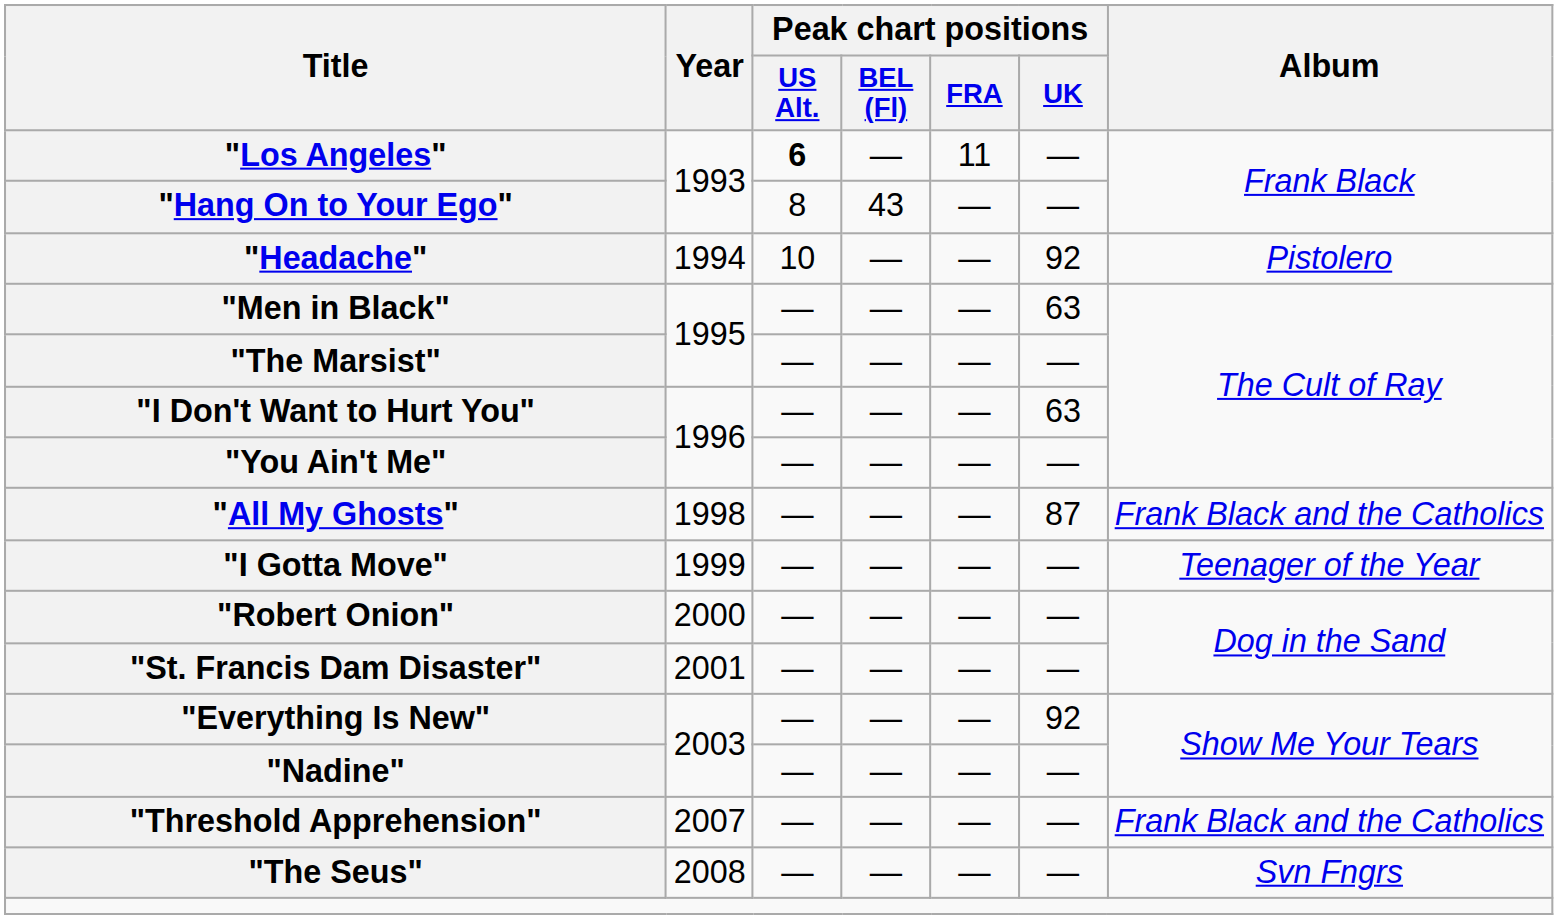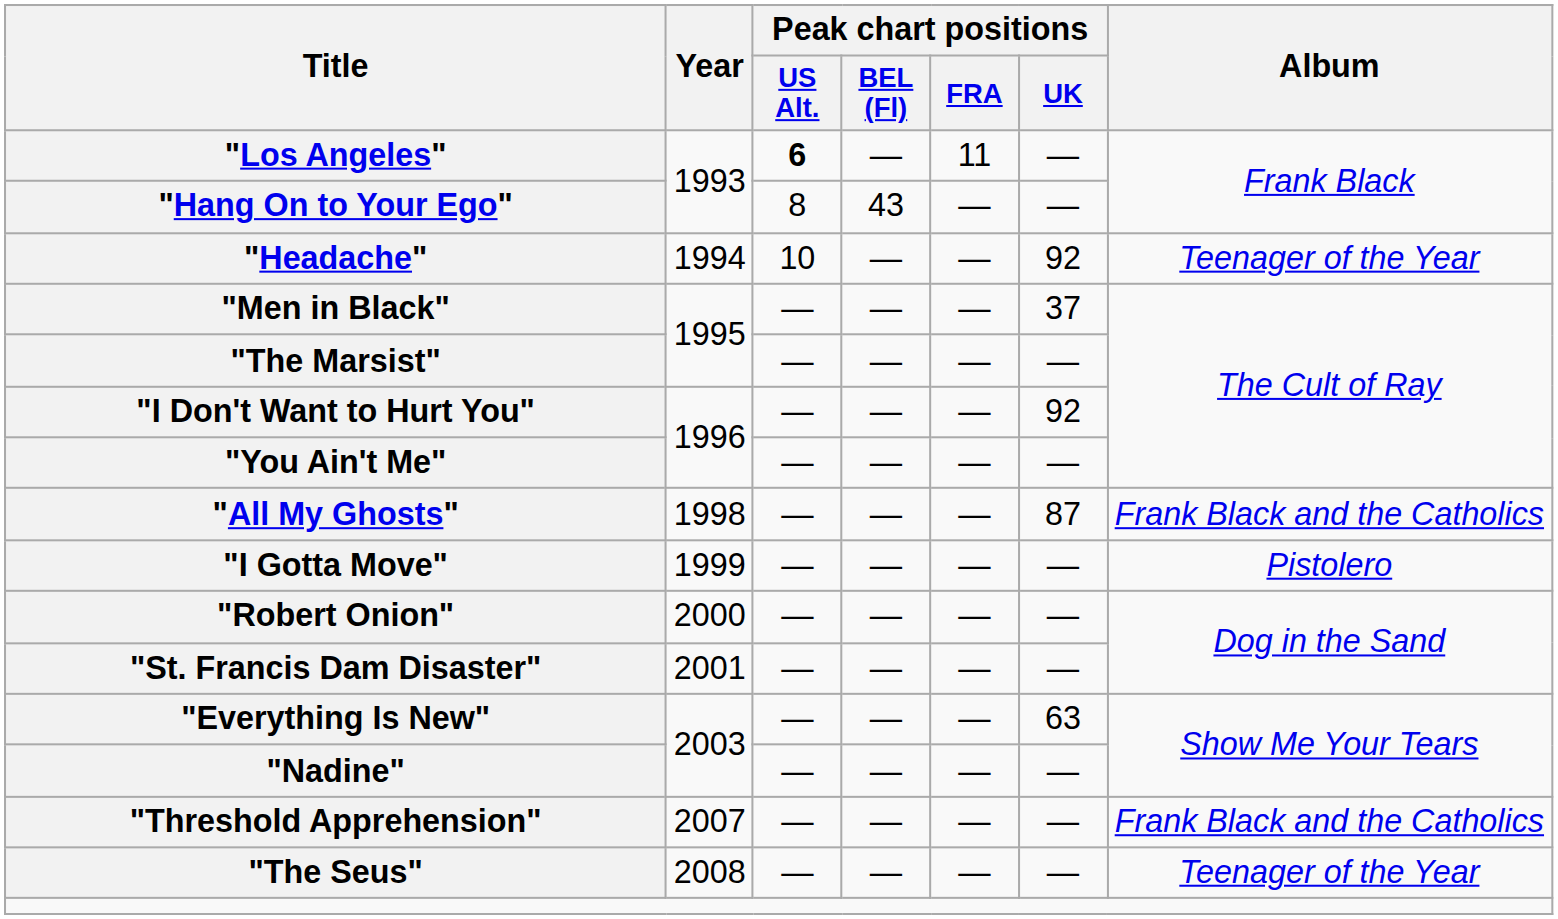"Headache" | Album: Pistolero -> Teenager of the Year
"Men in Black" | Peak chart positions / UK: 63 -> 37
"I Don't Want to Hurt You" | Peak chart positions / UK: 63 -> 92
"I Gotta Move" | Album: Teenager of the Year -> Pistolero
"Everything Is New" | Peak chart positions / UK: 92 -> 63
"The Seus" | Album: Svn Fngrs -> Teenager of the Year
